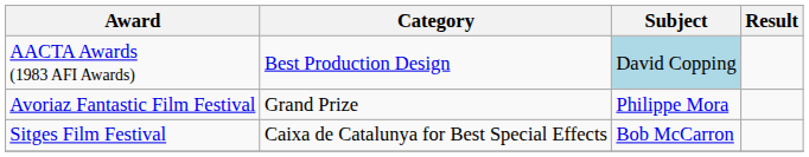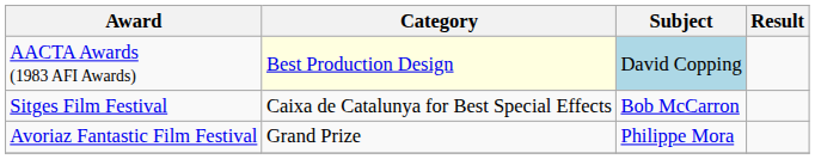AACTA Awards (1983 AFI Awards) | Category: no background -> lightyellow background
rows swapped: Avoriaz Fantastic Film Festival <-> Sitges Film Festival
